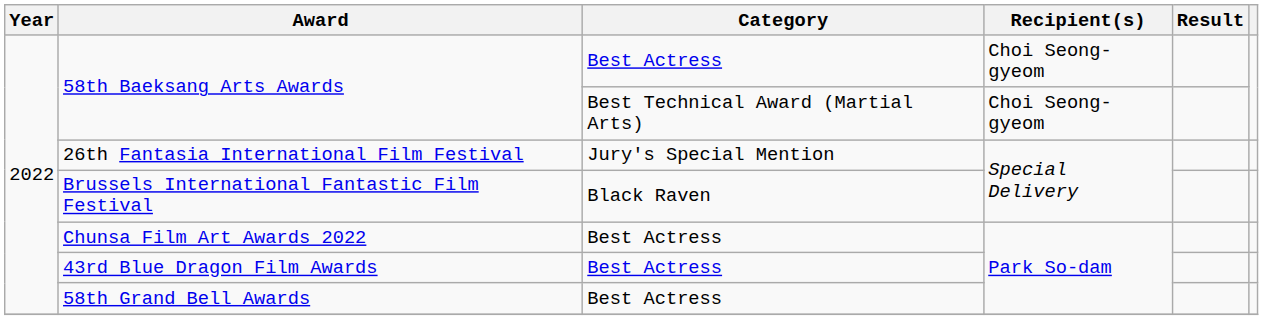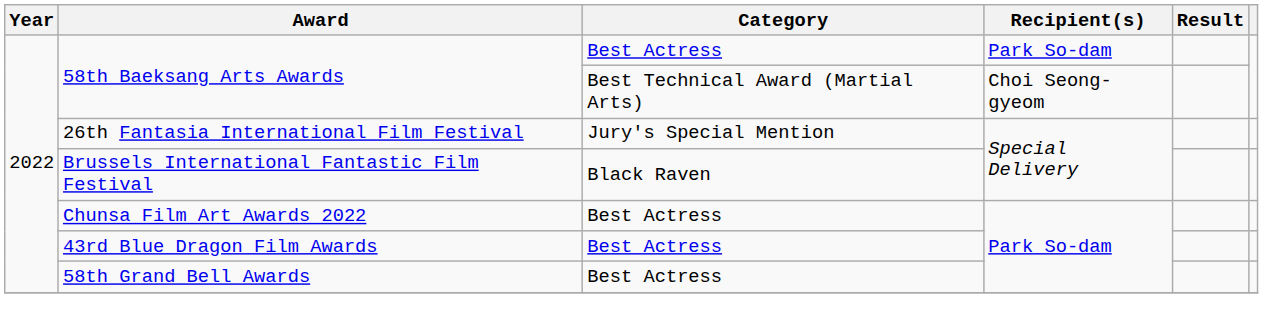58th Baeksang Arts Awards / Best Actress | Recipient(s): Choi Seong-gyeom -> Park So-dam
